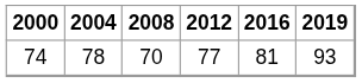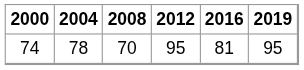74 | 2012: 77 -> 95
74 | 2019: 93 -> 95
